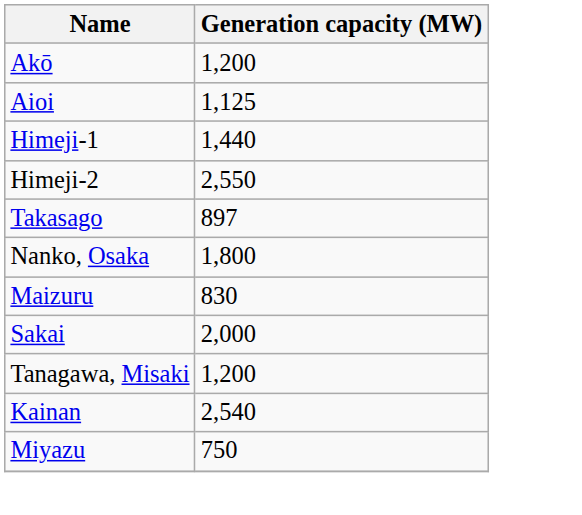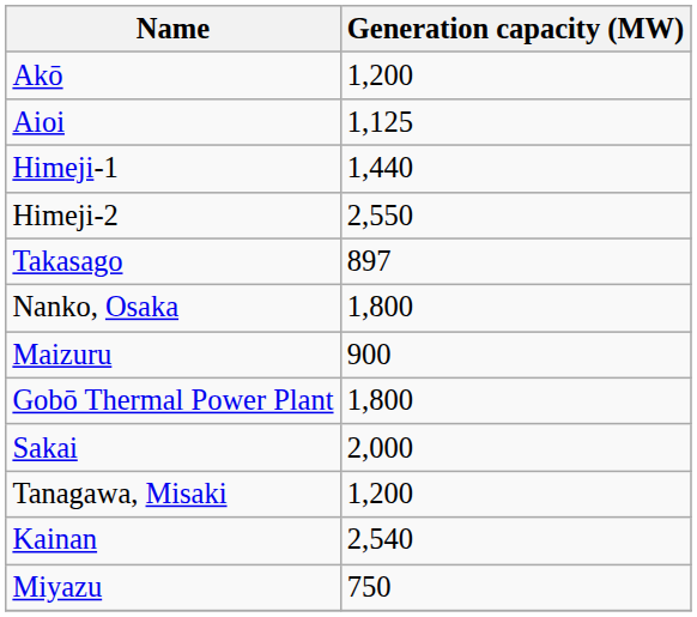Maizuru | Generation capacity (MW): 830 -> 900
+ row: Gobō Thermal Power Plant | 1,800
